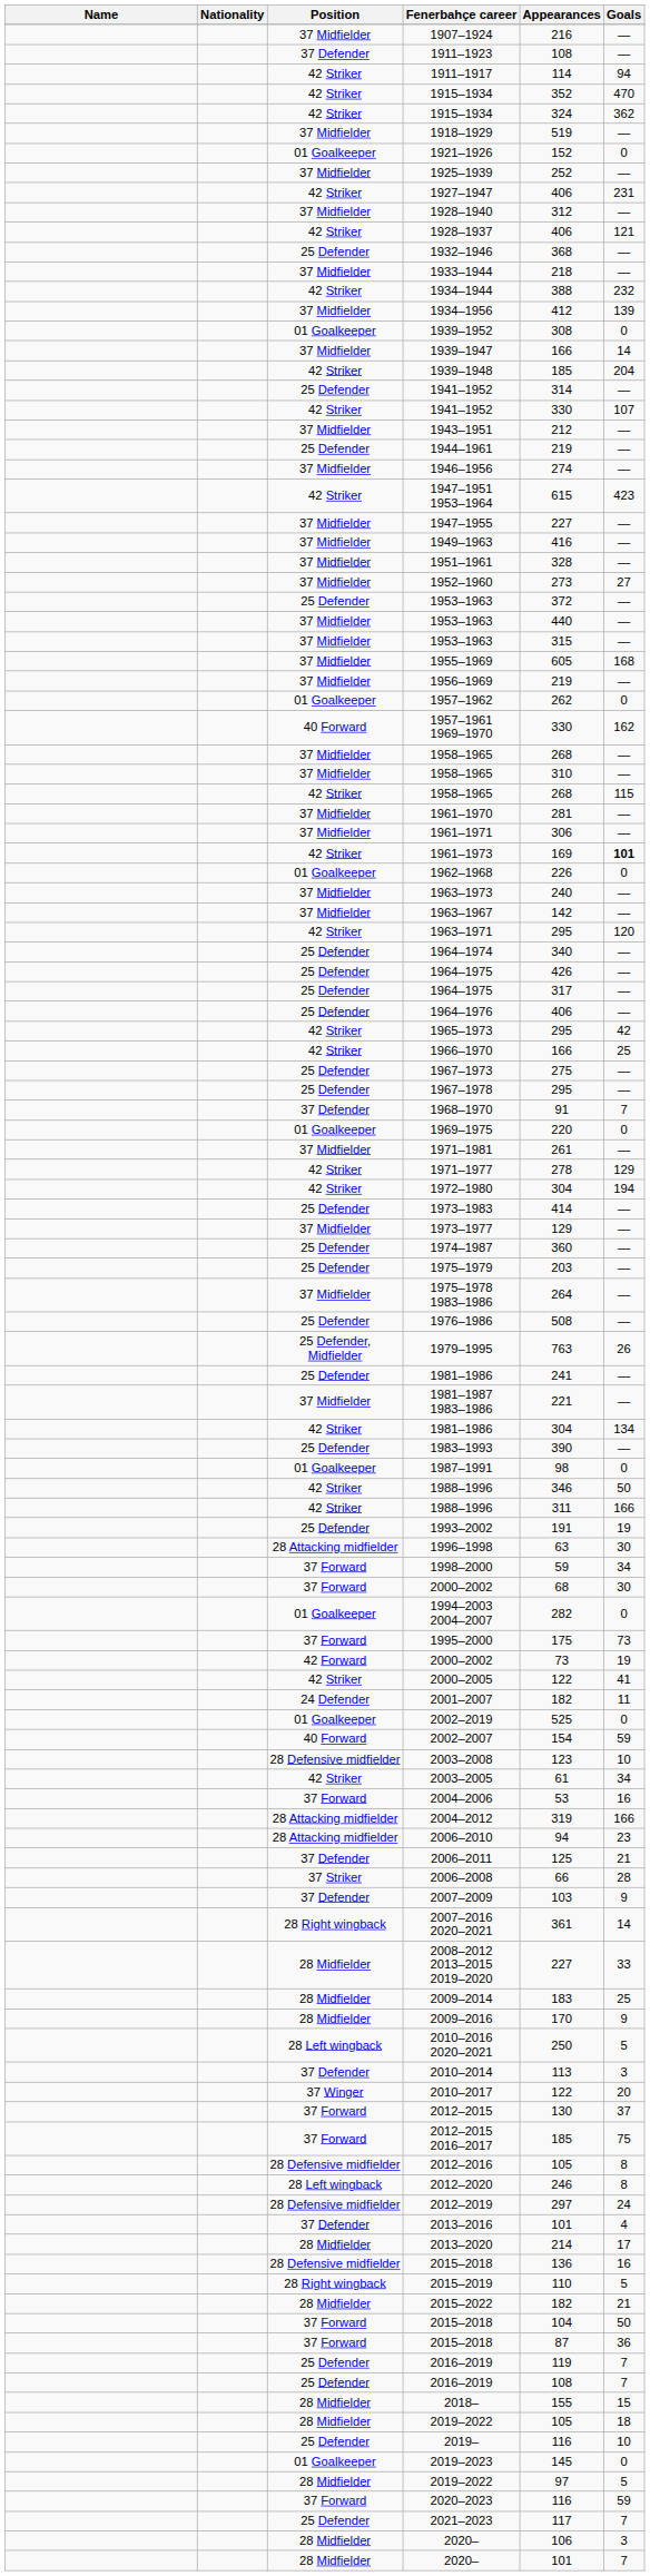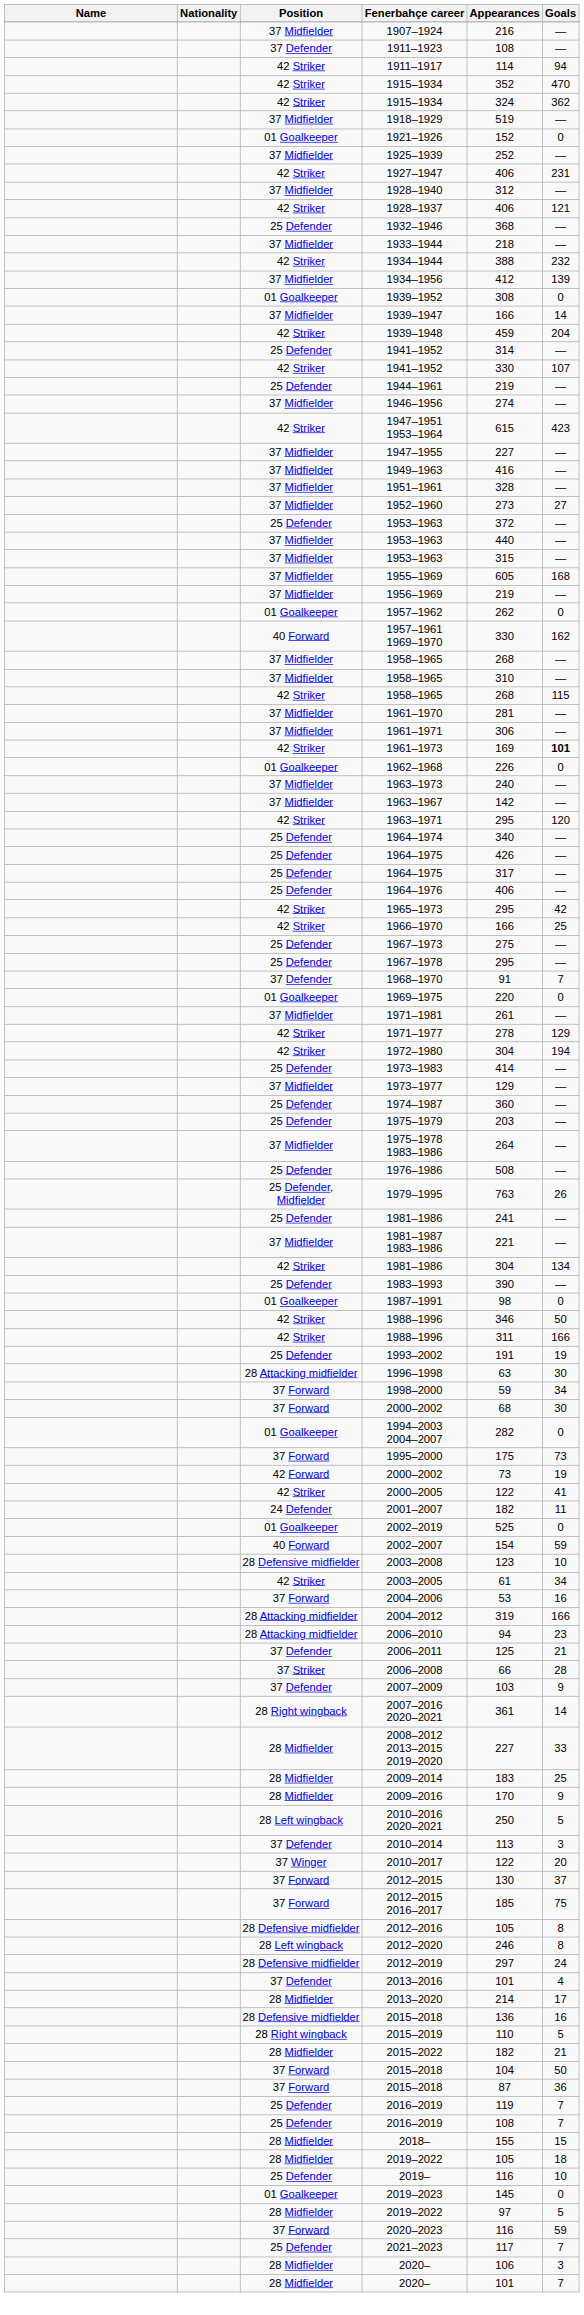1939–1948 | Appearances: 185 -> 459
- row: 37 Midfielder | 1943–1951 | 212 | —
